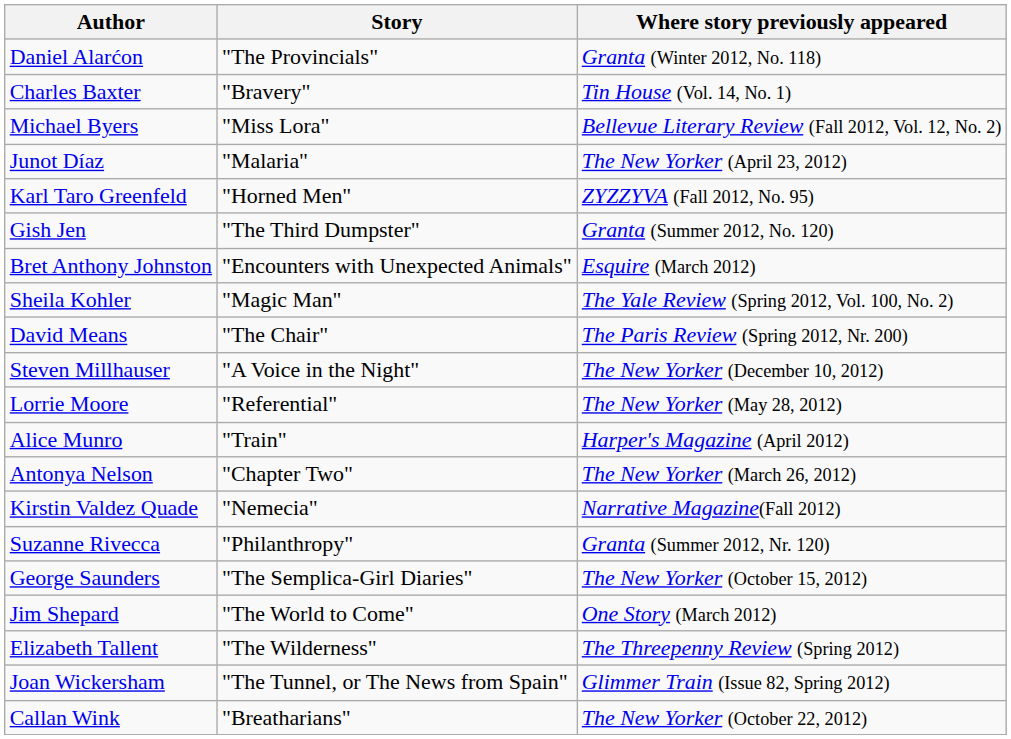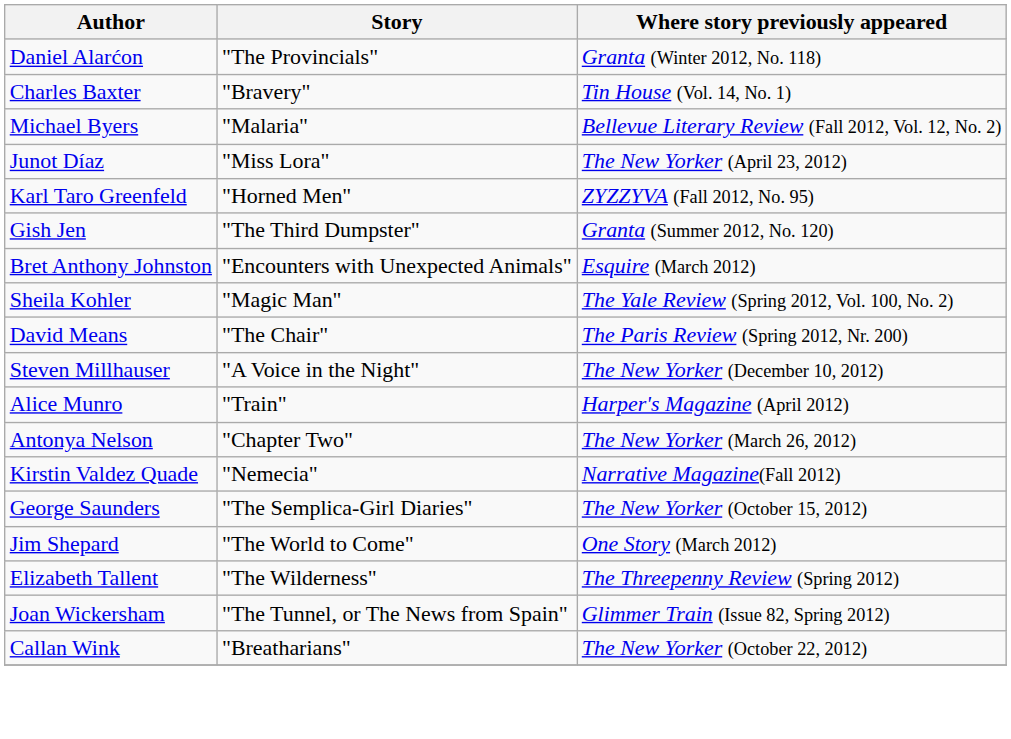Michael Byers | Story: "Miss Lora" -> "Malaria"
Junot Díaz | Story: "Malaria" -> "Miss Lora"
- row: Lorrie Moore | "Referential" | The New Yorker (May 28, 2012)
- row: Suzanne Rivecca | "Philanthropy" | Granta (Summer 2012, Nr. 120)
